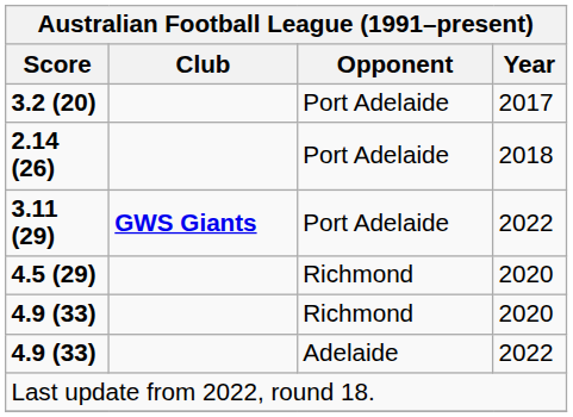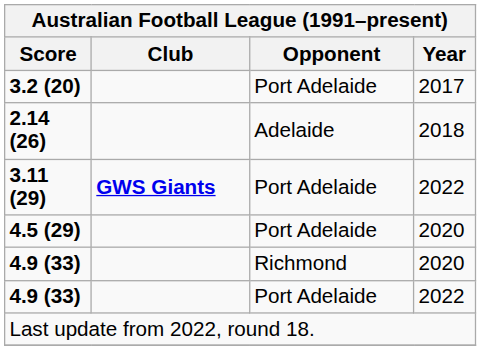2.14 (26) | Opponent: Port Adelaide -> Adelaide
4.5 (29) | Opponent: Richmond -> Port Adelaide
4.9 (33) / 2022 | Opponent: Adelaide -> Port Adelaide
